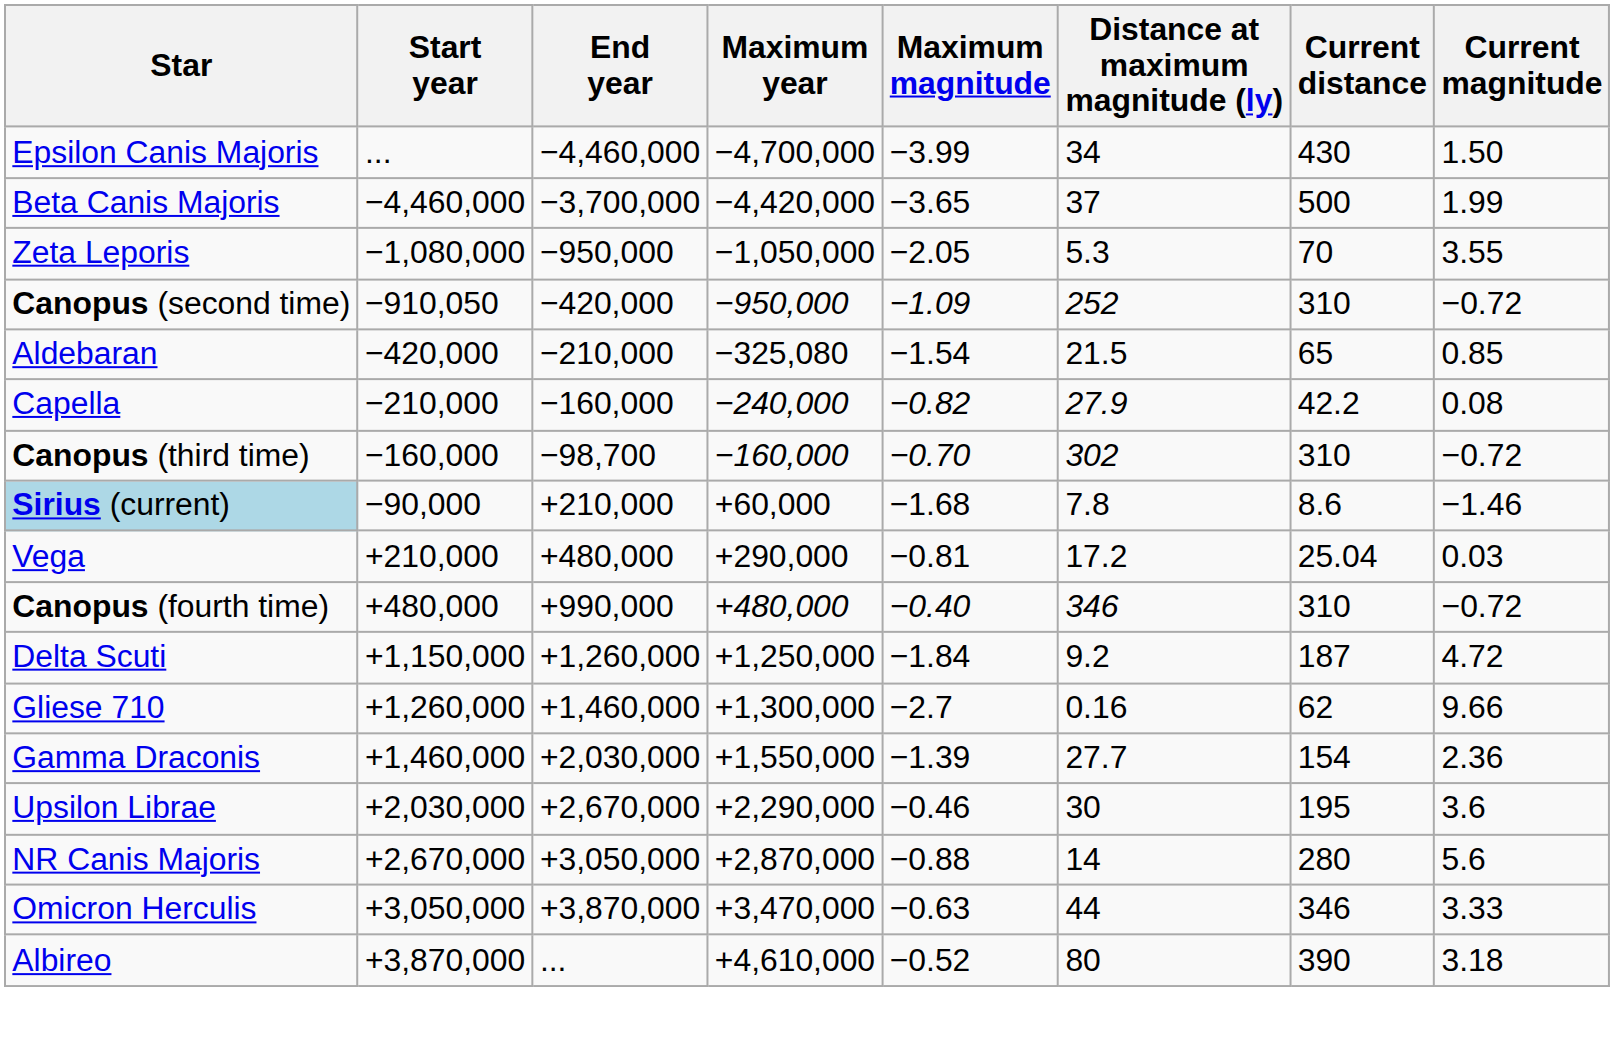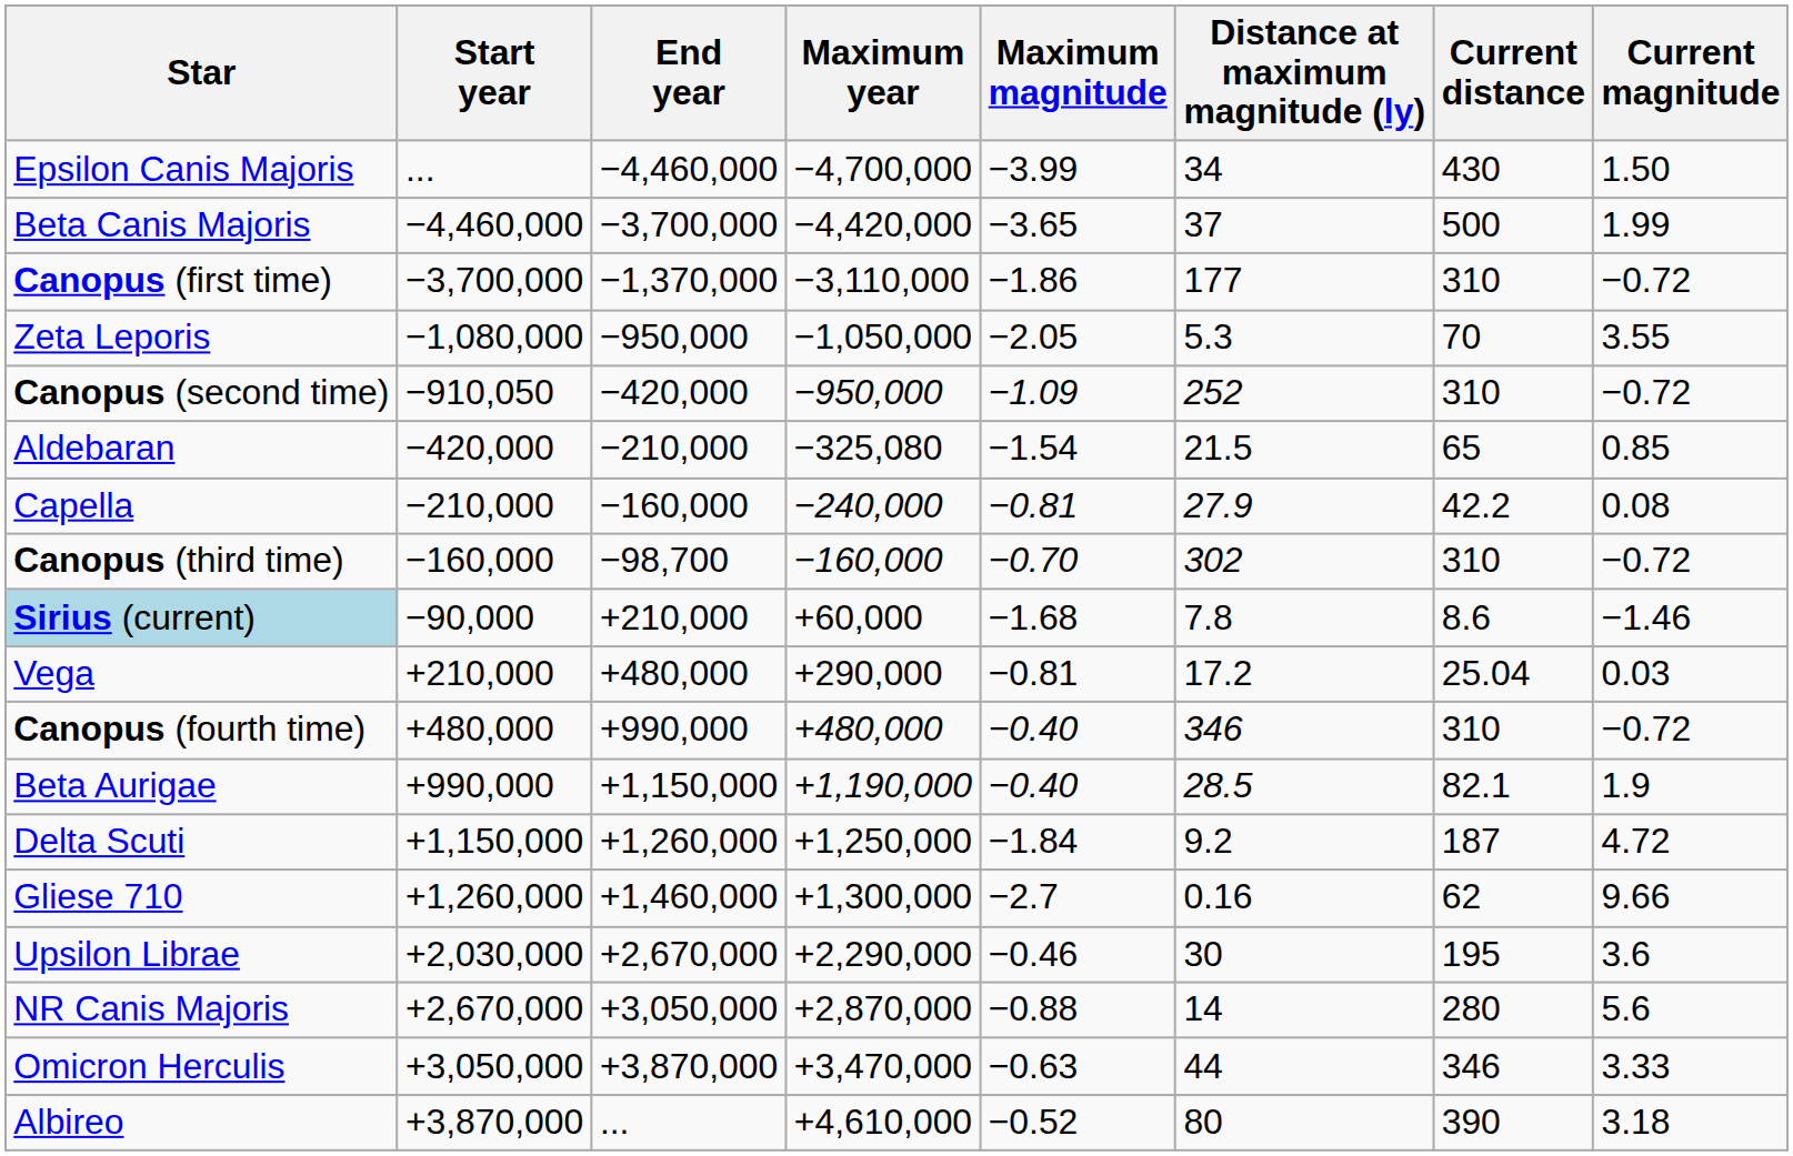+ row: Canopus (first time) | −3,700,000 | −1,370,000 | −3,110,000 | −1.86 | 177 | 310 | −0.72
Capella | Maximum magnitude: −0.82 -> −0.81
+ row: Beta Aurigae | +990,000 | +1,150,000 | +1,190,000 | −0.40 | 28.5 | 82.1 | 1.9
- row: Gamma Draconis | +1,460,000 | +2,030,000 | +1,550,000 | −1.39 | 27.7 | 154 | 2.36
